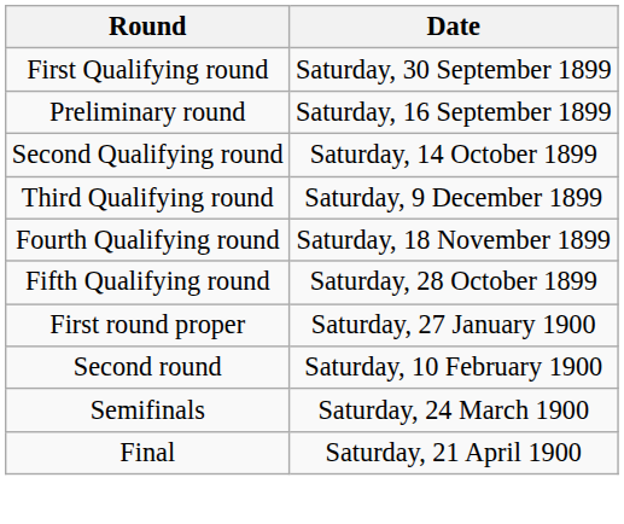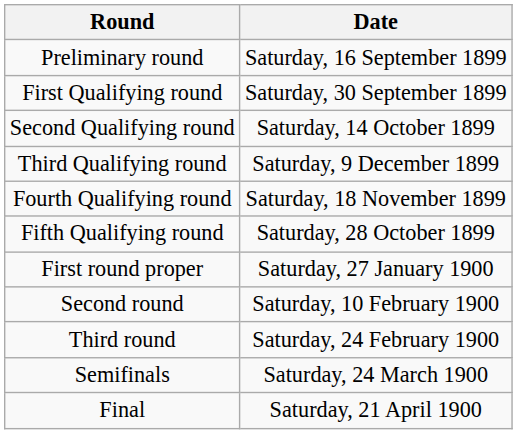rows swapped: Preliminary round <-> First Qualifying round
+ row: Third round | Saturday, 24 February 1900
